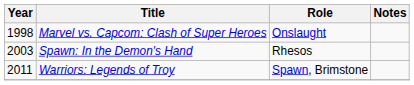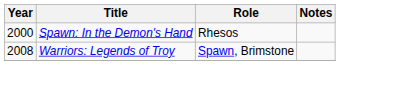- row: 1998 | Marvel vs. Capcom: Clash of Super Heroes | Onslaught
Spawn: In the Demon's Hand | Year: 2003 -> 2000
Warriors: Legends of Troy | Year: 2011 -> 2008
